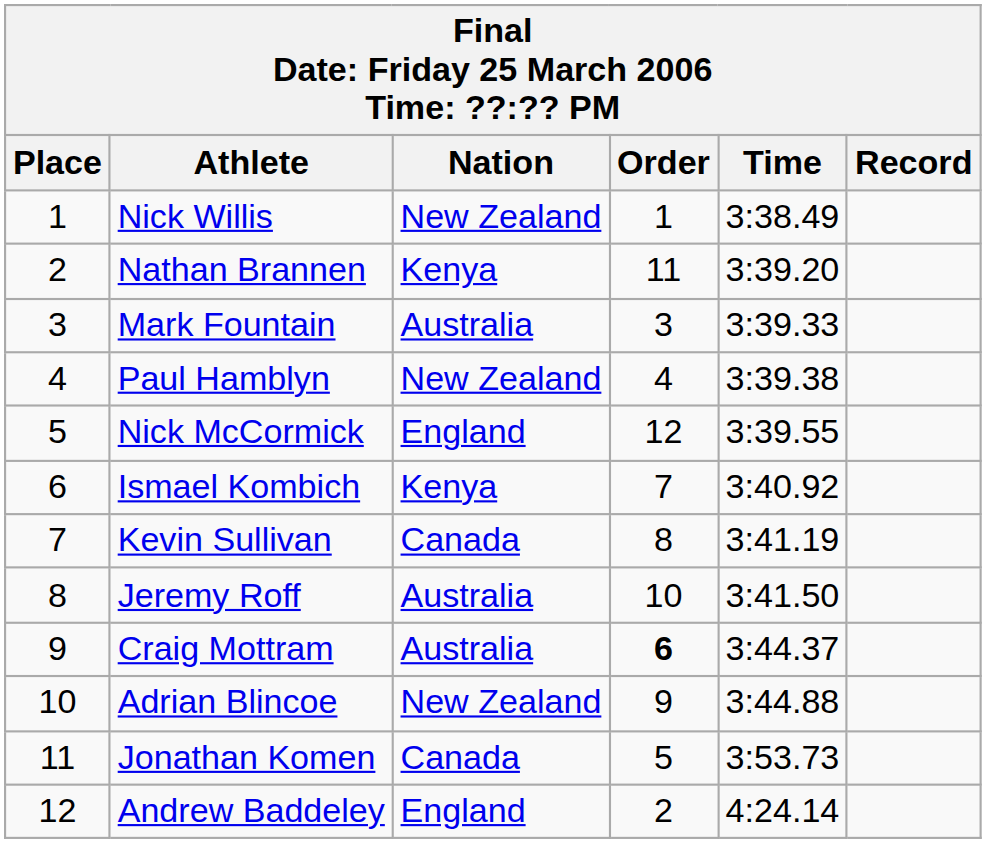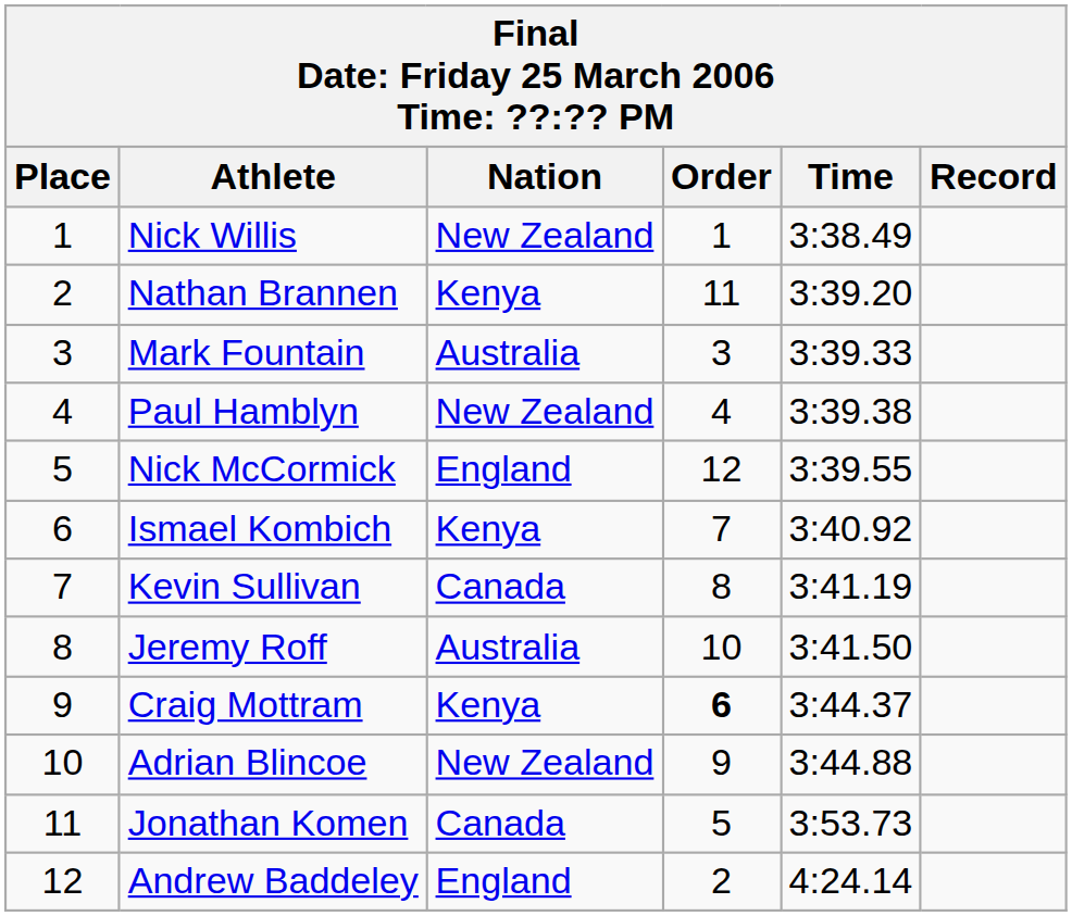Craig Mottram | Nation: Australia -> Kenya
